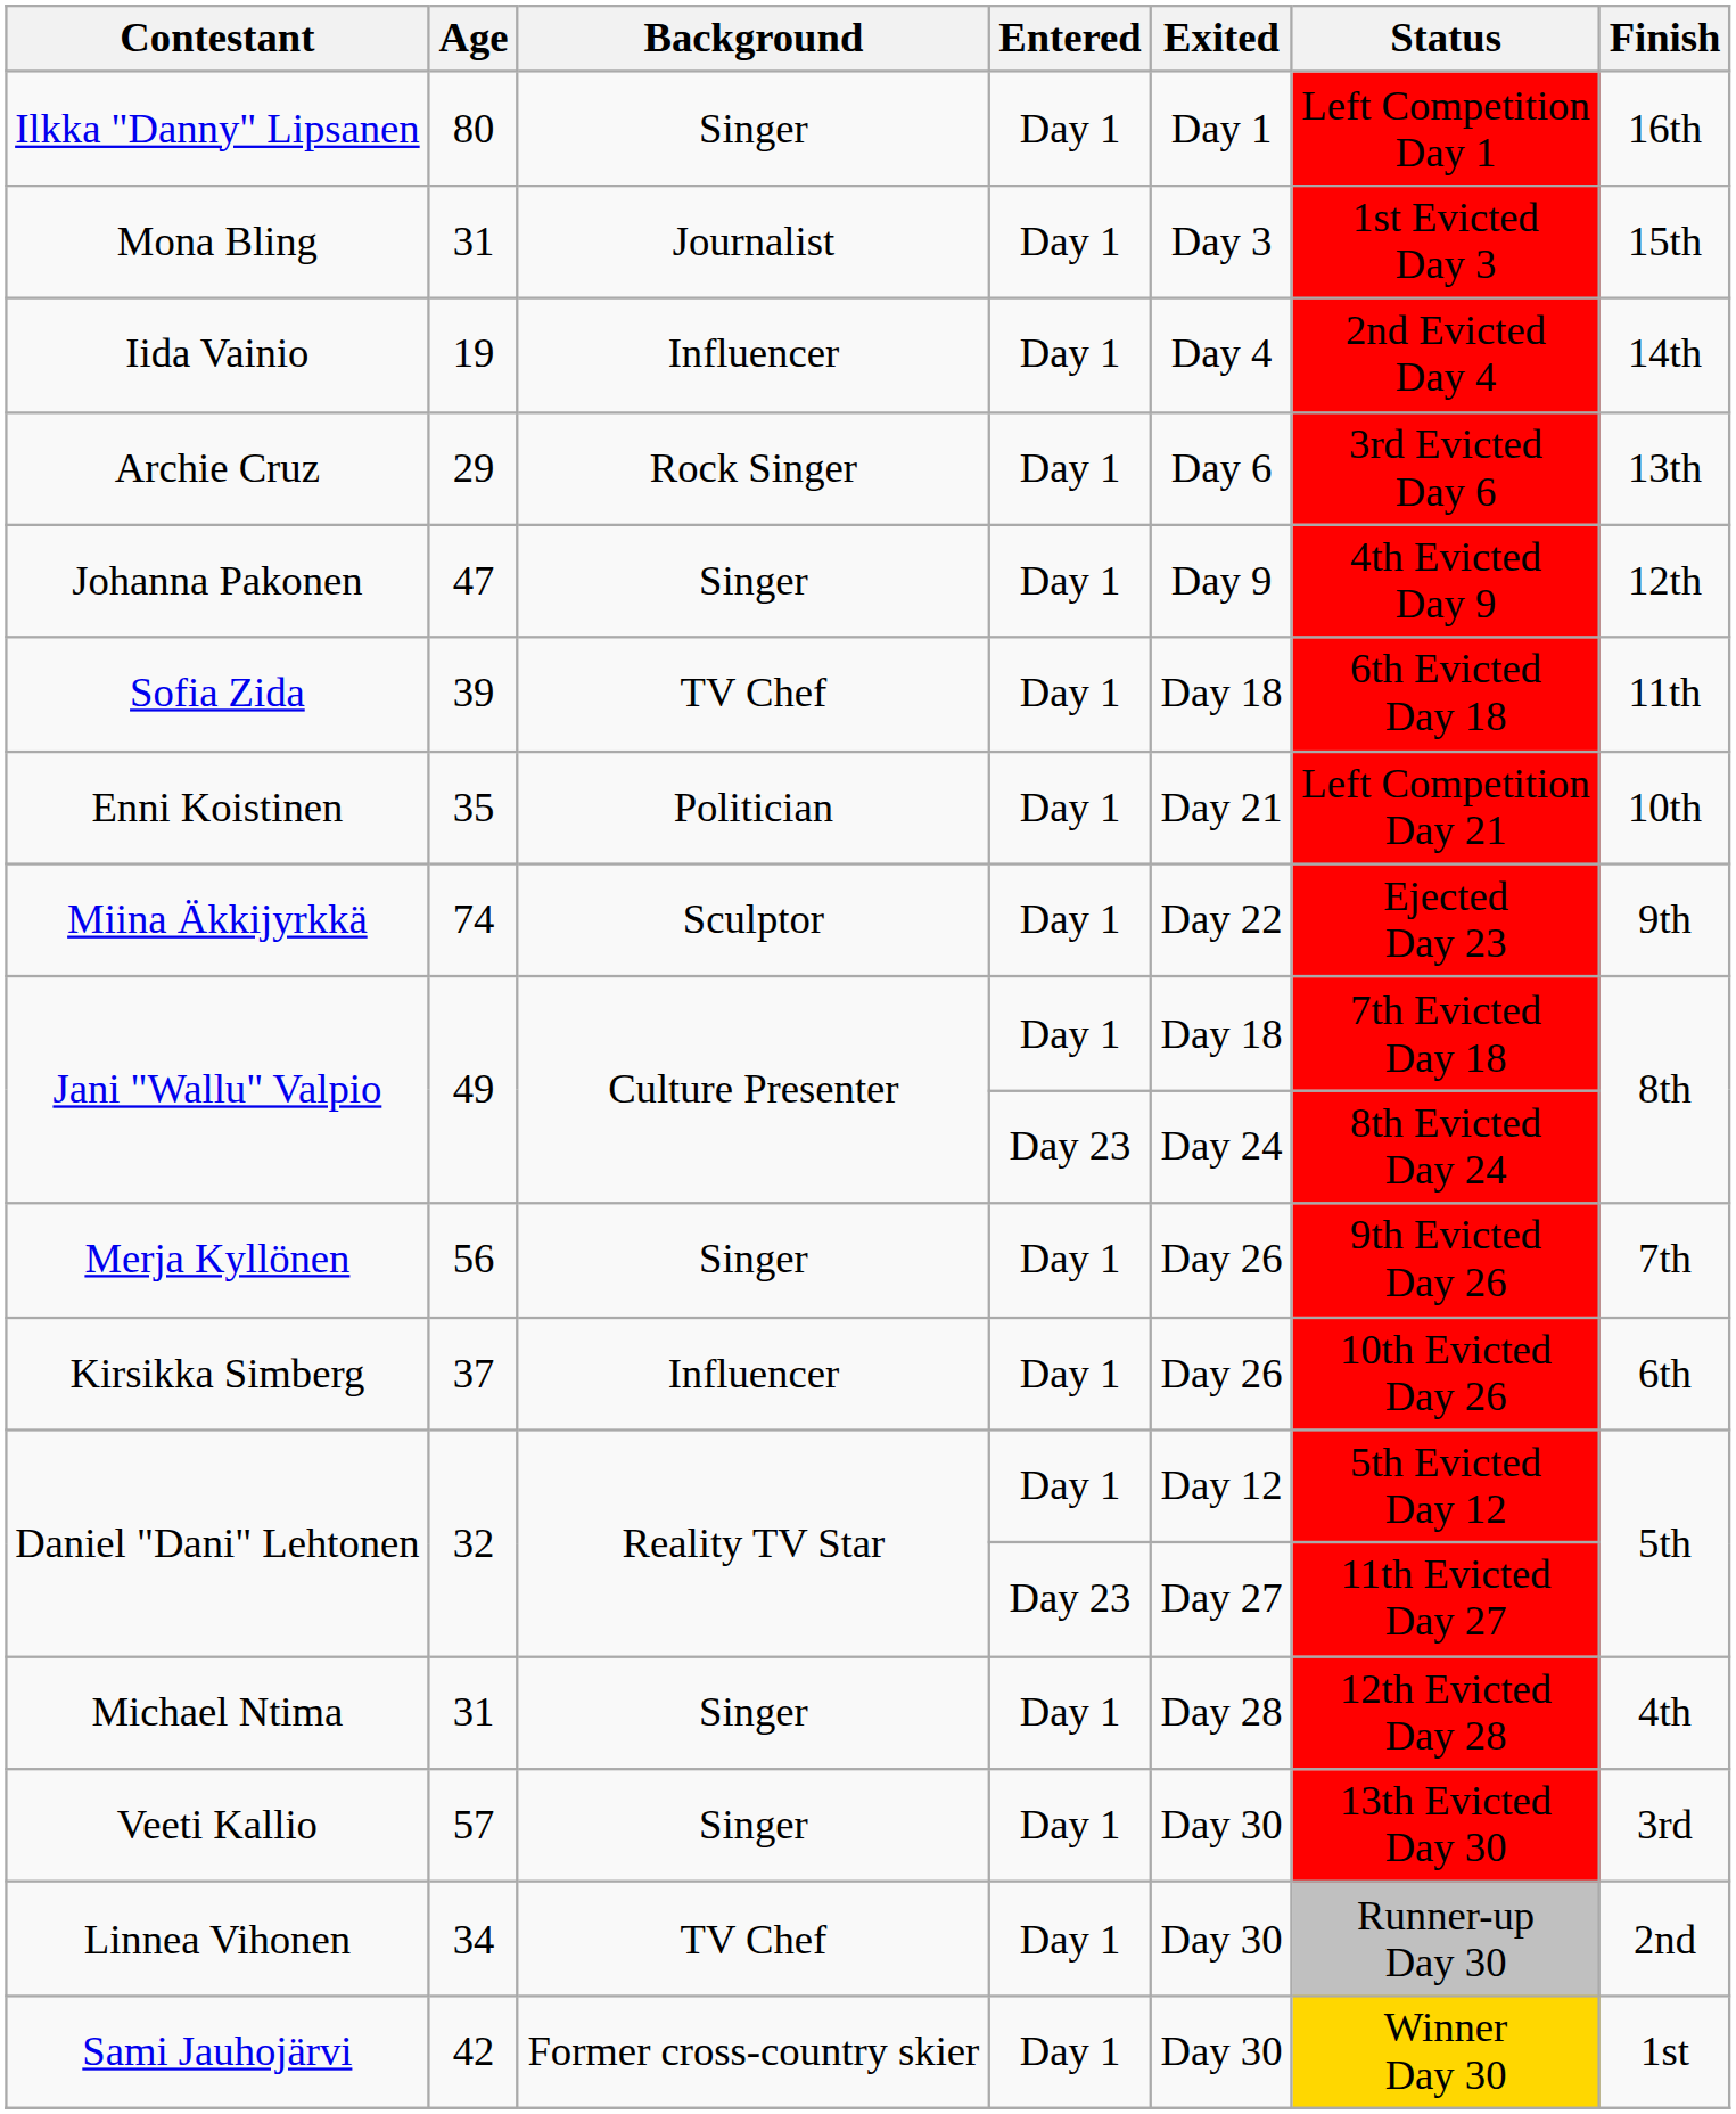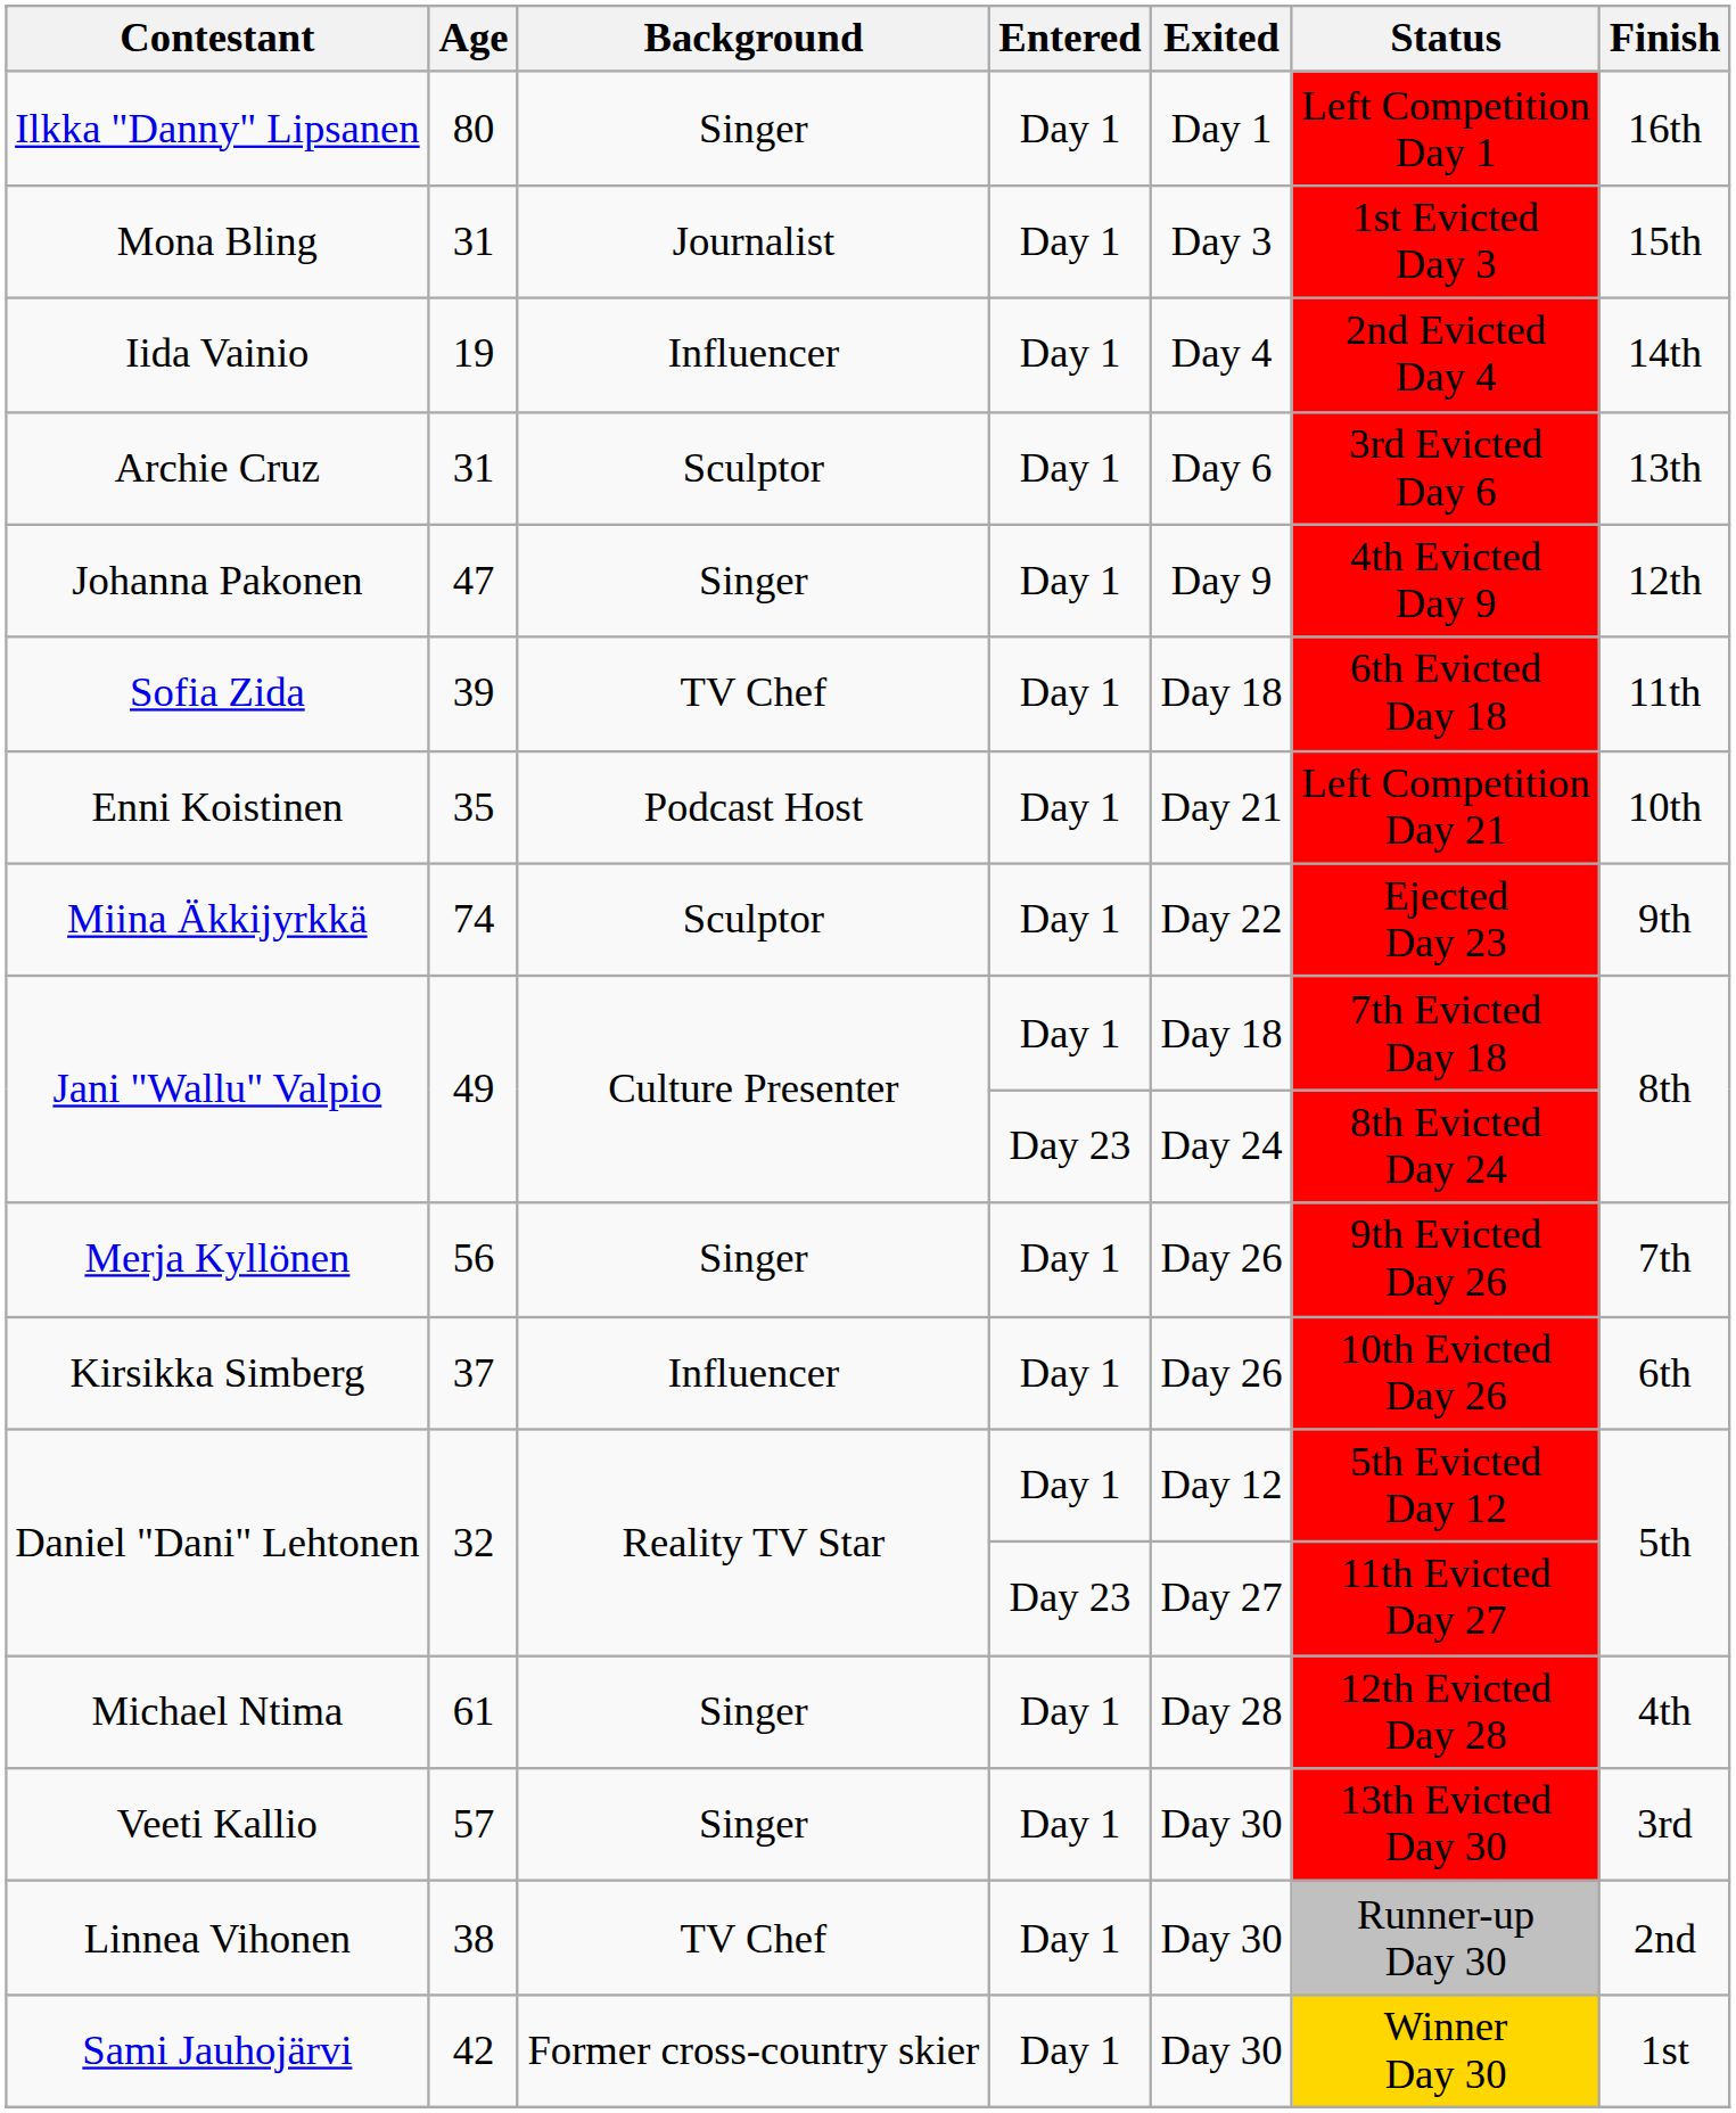Archie Cruz | Age: 29 -> 31
Archie Cruz | Background: Rock Singer -> Sculptor
Enni Koistinen | Background: Politician -> Podcast Host
Michael Ntima | Age: 31 -> 61
Linnea Vihonen | Age: 34 -> 38
